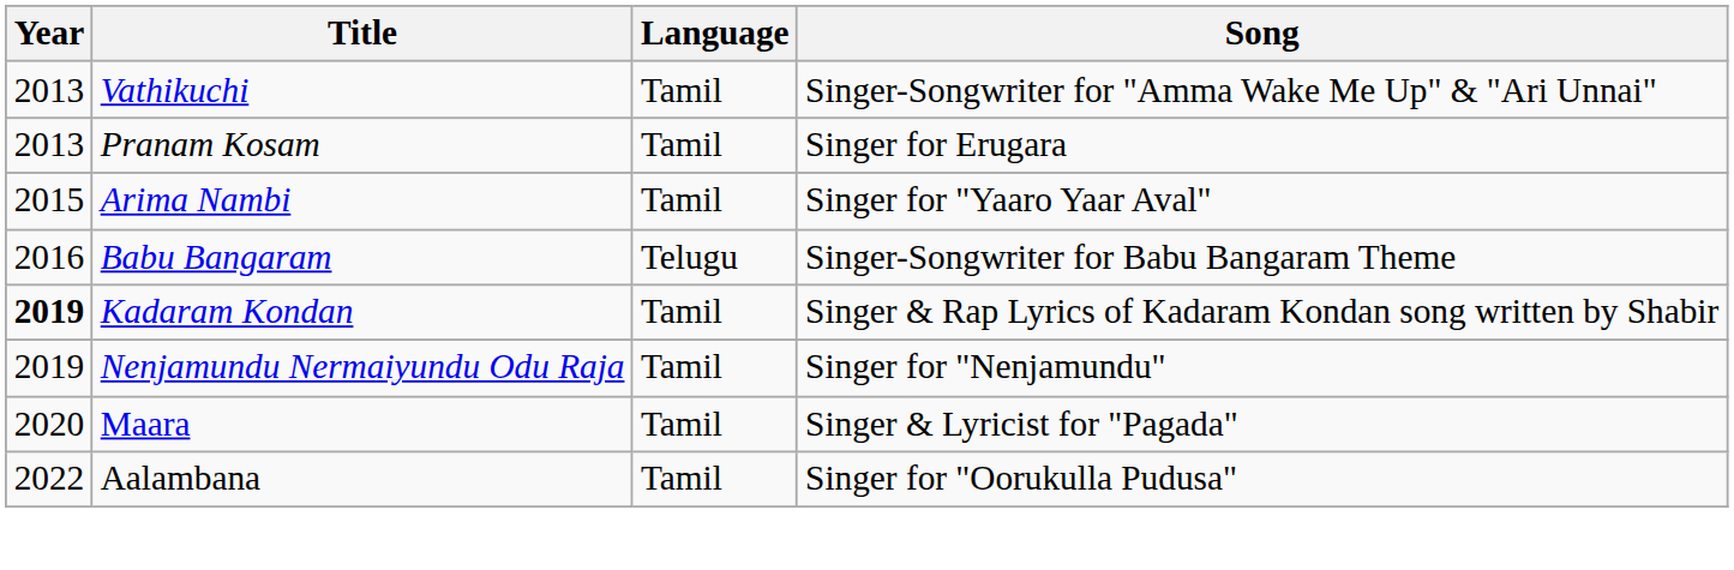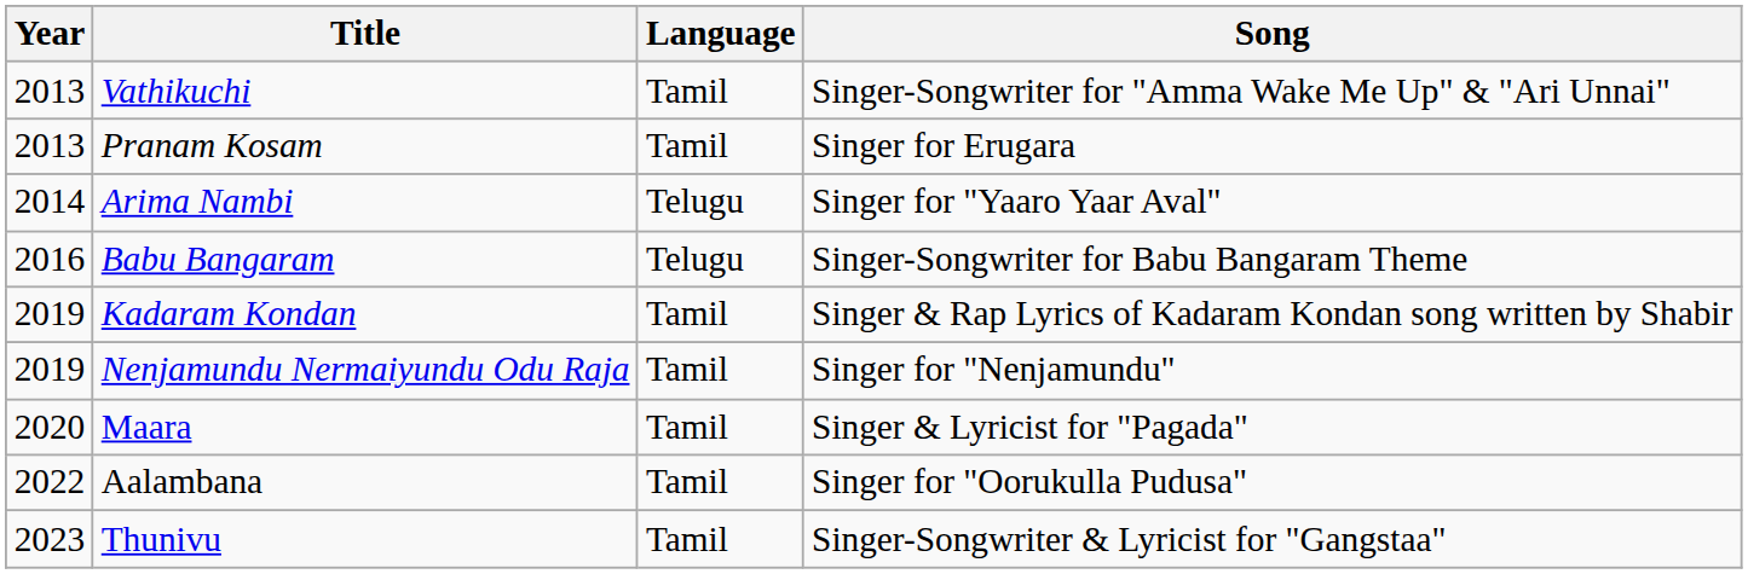Arima Nambi | Year: 2015 -> 2014
Arima Nambi | Language: Tamil -> Telugu
Kadaram Kondan | Year: bold -> normal
+ row: 2023 | Thunivu | Tamil | Singer-Songwriter & Lyricist for "Gangstaa"
